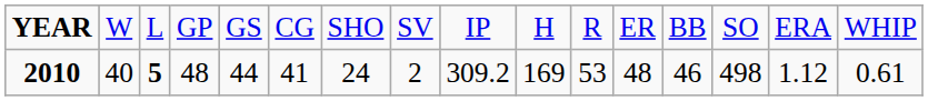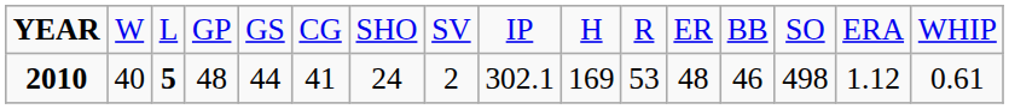2010 | column 9: 309.2 -> 302.1
